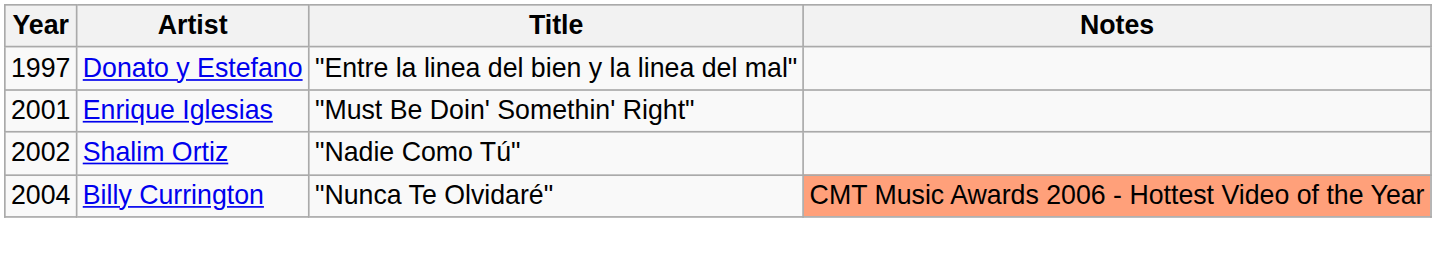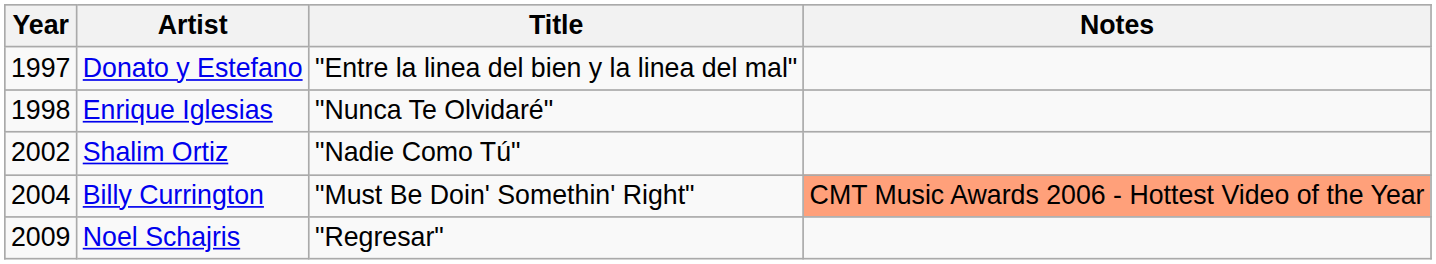Enrique Iglesias | Year: 2001 -> 1998
Enrique Iglesias | Title: "Must Be Doin' Somethin' Right" -> "Nunca Te Olvidaré"
Billy Currington | Title: "Nunca Te Olvidaré" -> "Must Be Doin' Somethin' Right"
+ row: 2009 | Noel Schajris | "Regresar"
